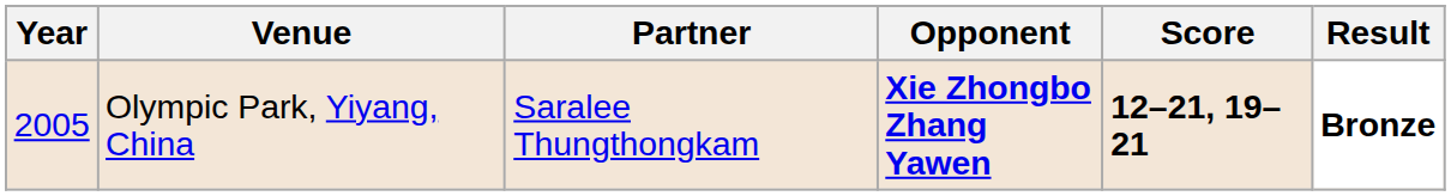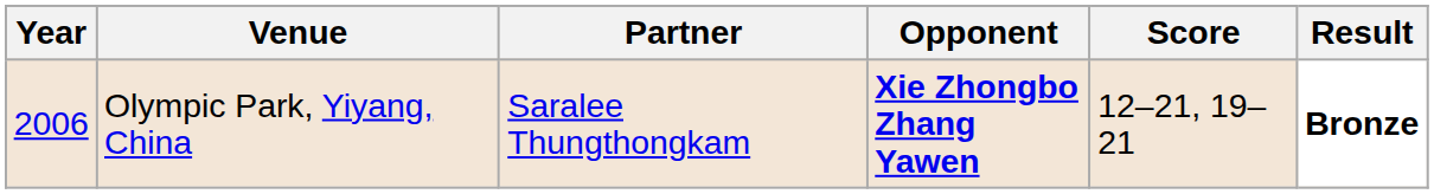Olympic Park, Yiyang, China | Year: 2005 -> 2006
Olympic Park, Yiyang, China | Score: bold -> normal
